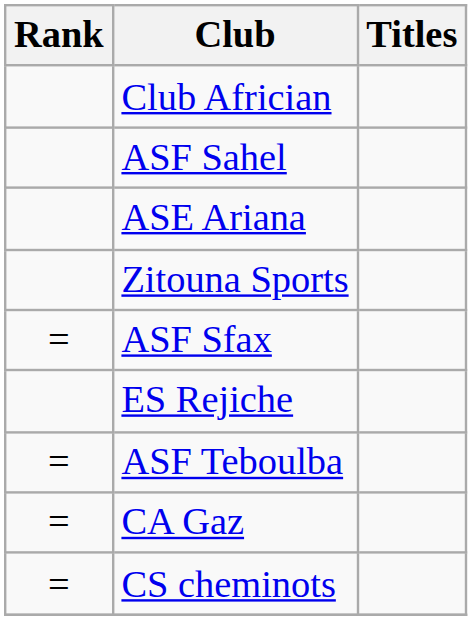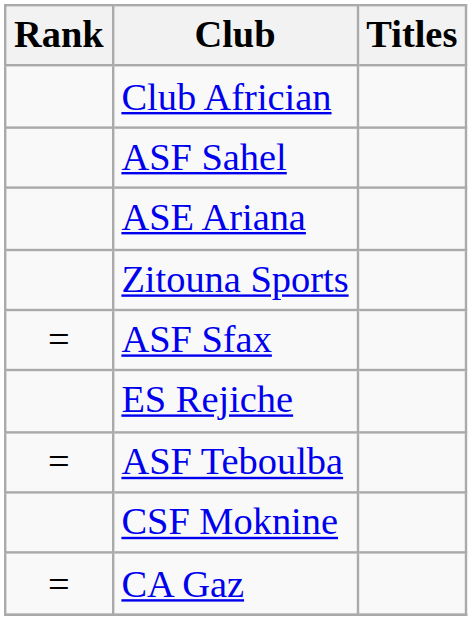+ row: CSF Moknine
- row: = | CS cheminots
